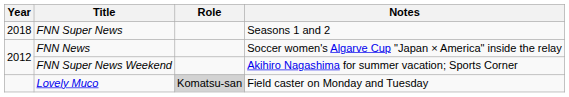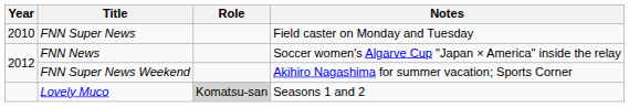FNN Super News | Year: 2018 -> 2010
FNN Super News | Notes: Seasons 1 and 2 -> Field caster on Monday and Tuesday
Lovely Muco | Notes: Field caster on Monday and Tuesday -> Seasons 1 and 2
